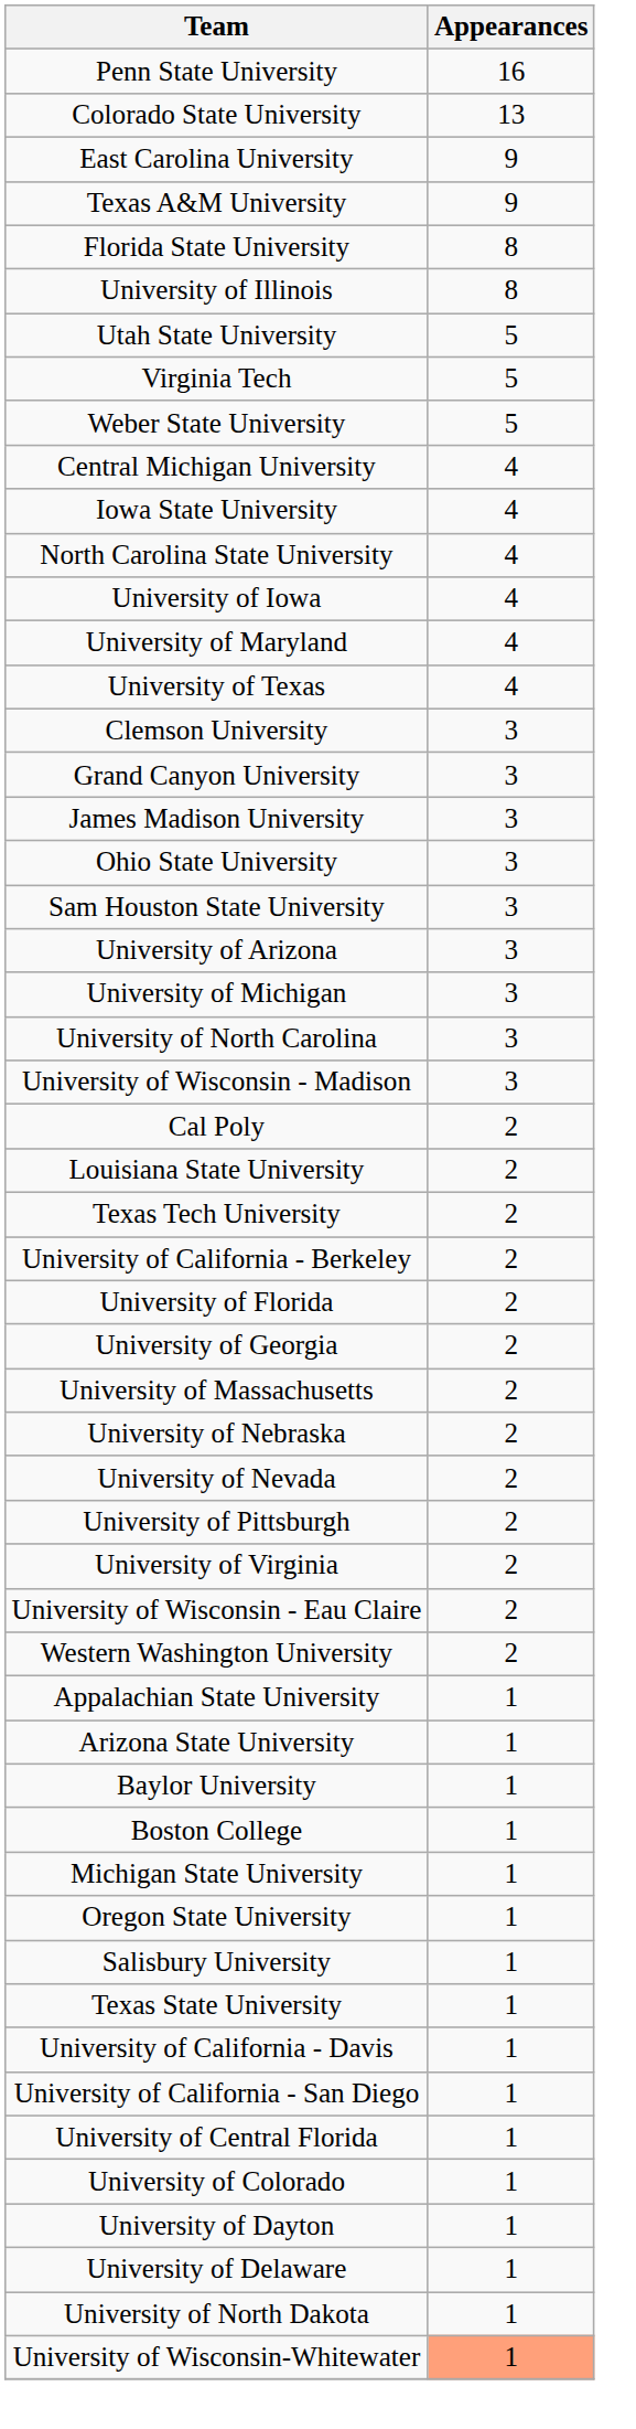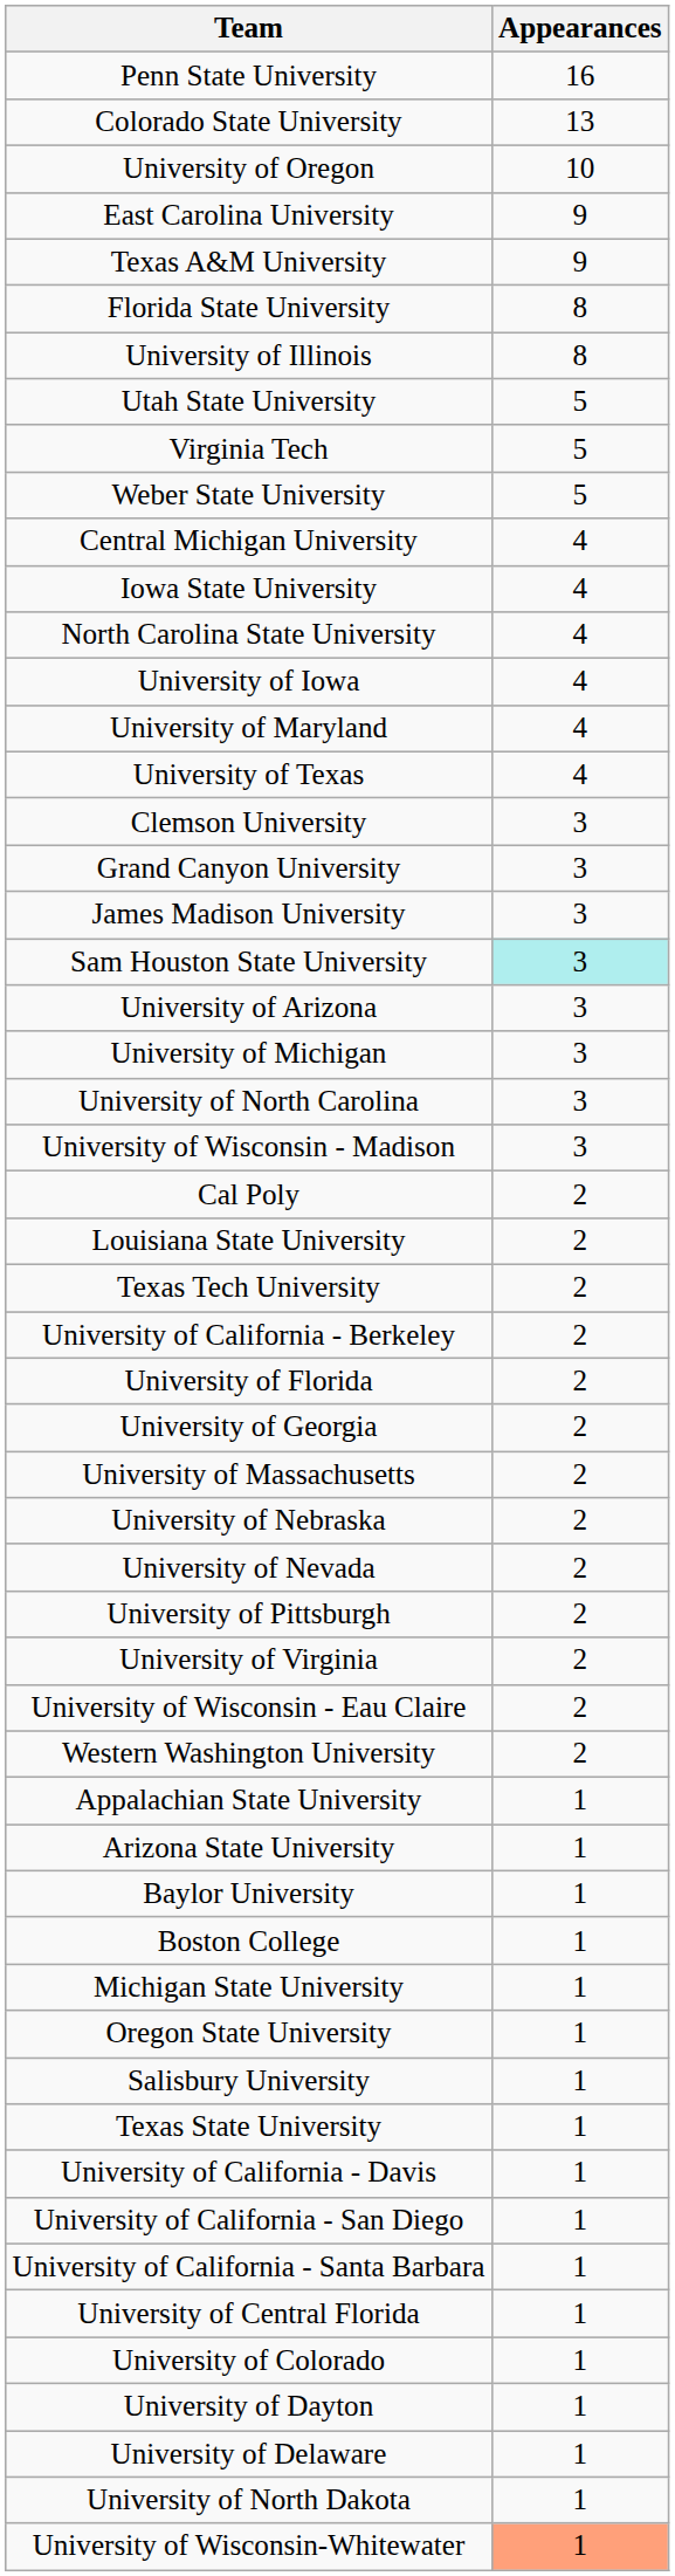+ row: University of Oregon | 10
- row: Ohio State University | 3
Sam Houston State University | Appearances: no background -> paleturquoise background
+ row: University of California - Santa Barbara | 1
